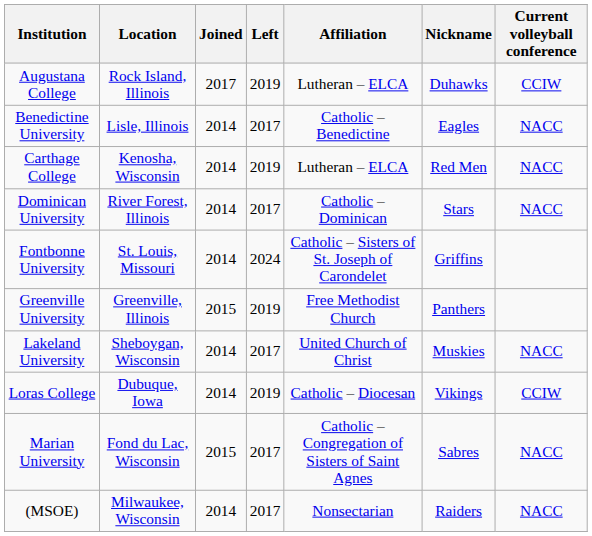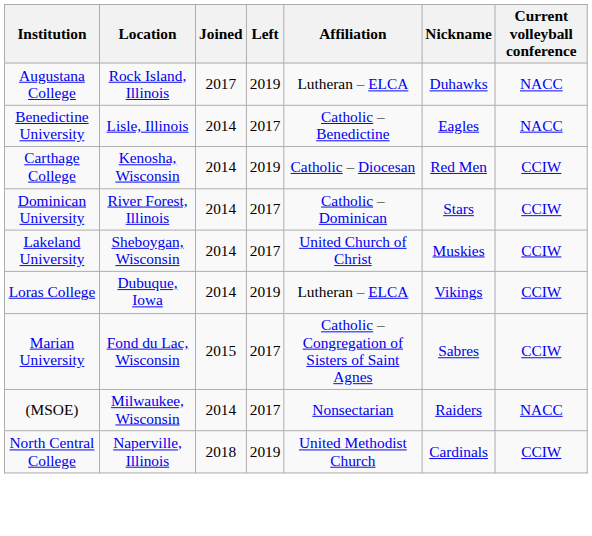Augustana College | Current volleyball conference: CCIW -> NACC
Carthage College | Affiliation: Lutheran – ELCA -> Catholic – Diocesan
Carthage College | Current volleyball conference: NACC -> CCIW
Dominican University | Current volleyball conference: NACC -> CCIW
- row: Fontbonne University | St. Louis, Missouri | 2014 | 2024 | Catholic – Sisters of St. Joseph of Carondelet | Griffins
- row: Greenville University | Greenville, Illinois | 2015 | 2019 | Free Methodist Church | Panthers
Lakeland University | Current volleyball conference: NACC -> CCIW
Loras College | Affiliation: Catholic – Diocesan -> Lutheran – ELCA
Marian University | Current volleyball conference: NACC -> CCIW
+ row: North Central College | Naperville, Illinois | 2018 | 2019 | United Methodist Church | Cardinals | CCIW
